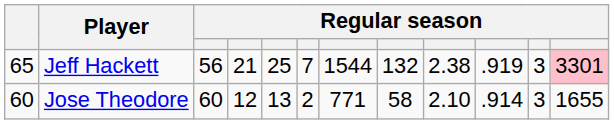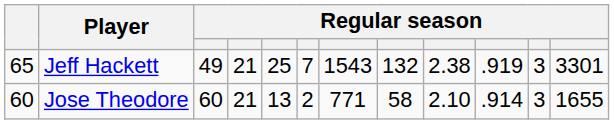Jeff Hackett | column 3: 56 -> 49
Jeff Hackett | column 7: 1544 -> 1543
Jeff Hackett | column 12: pink background -> no background
Jose Theodore | column 4: 12 -> 21
